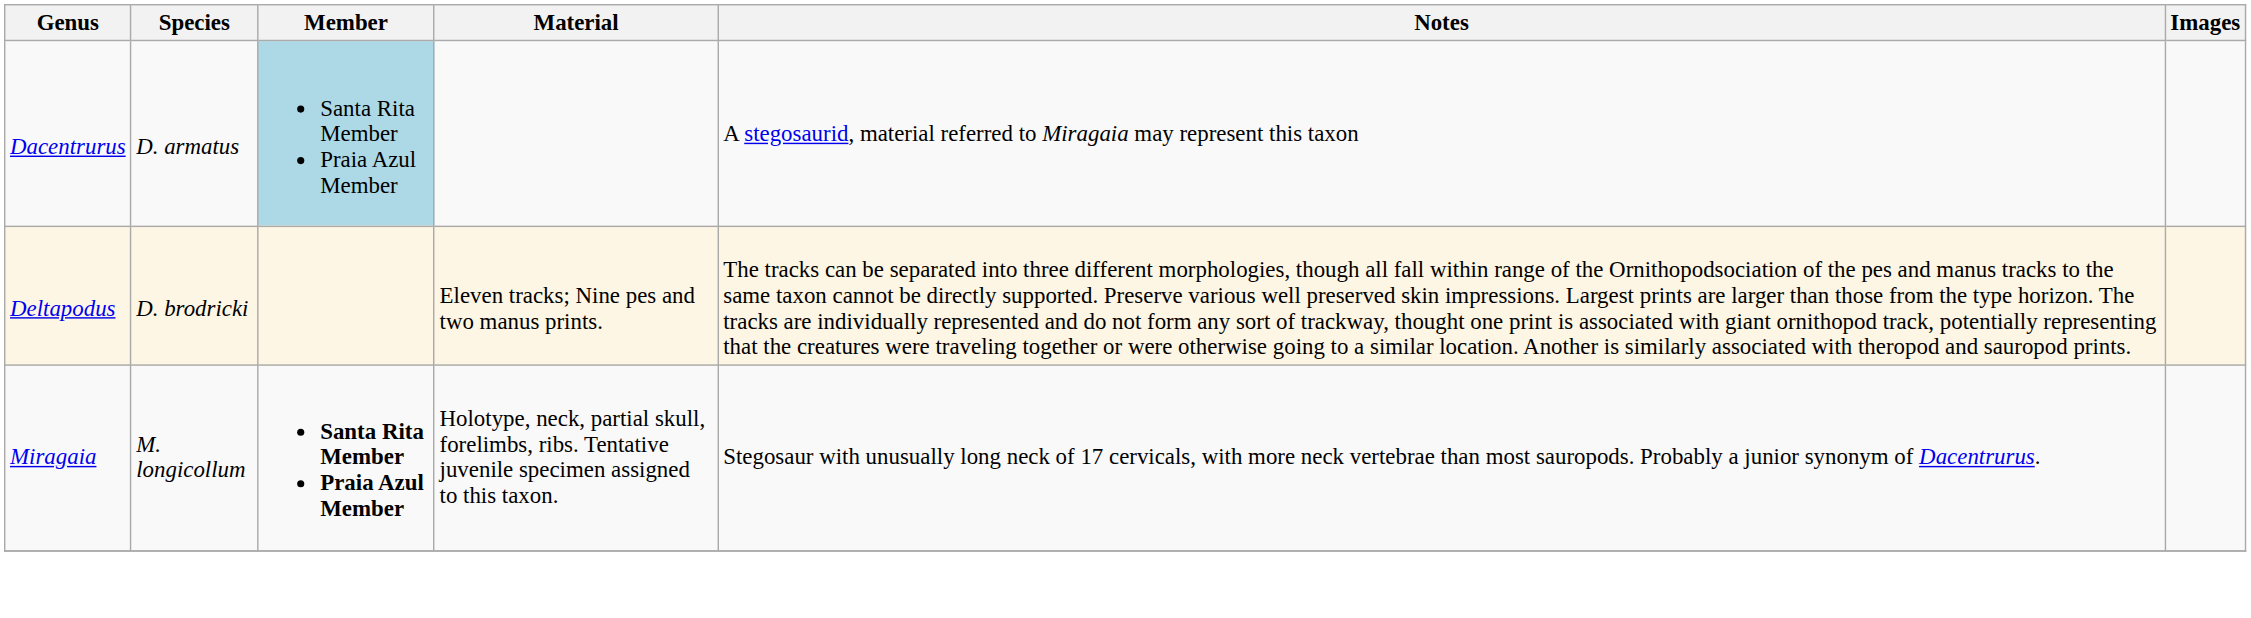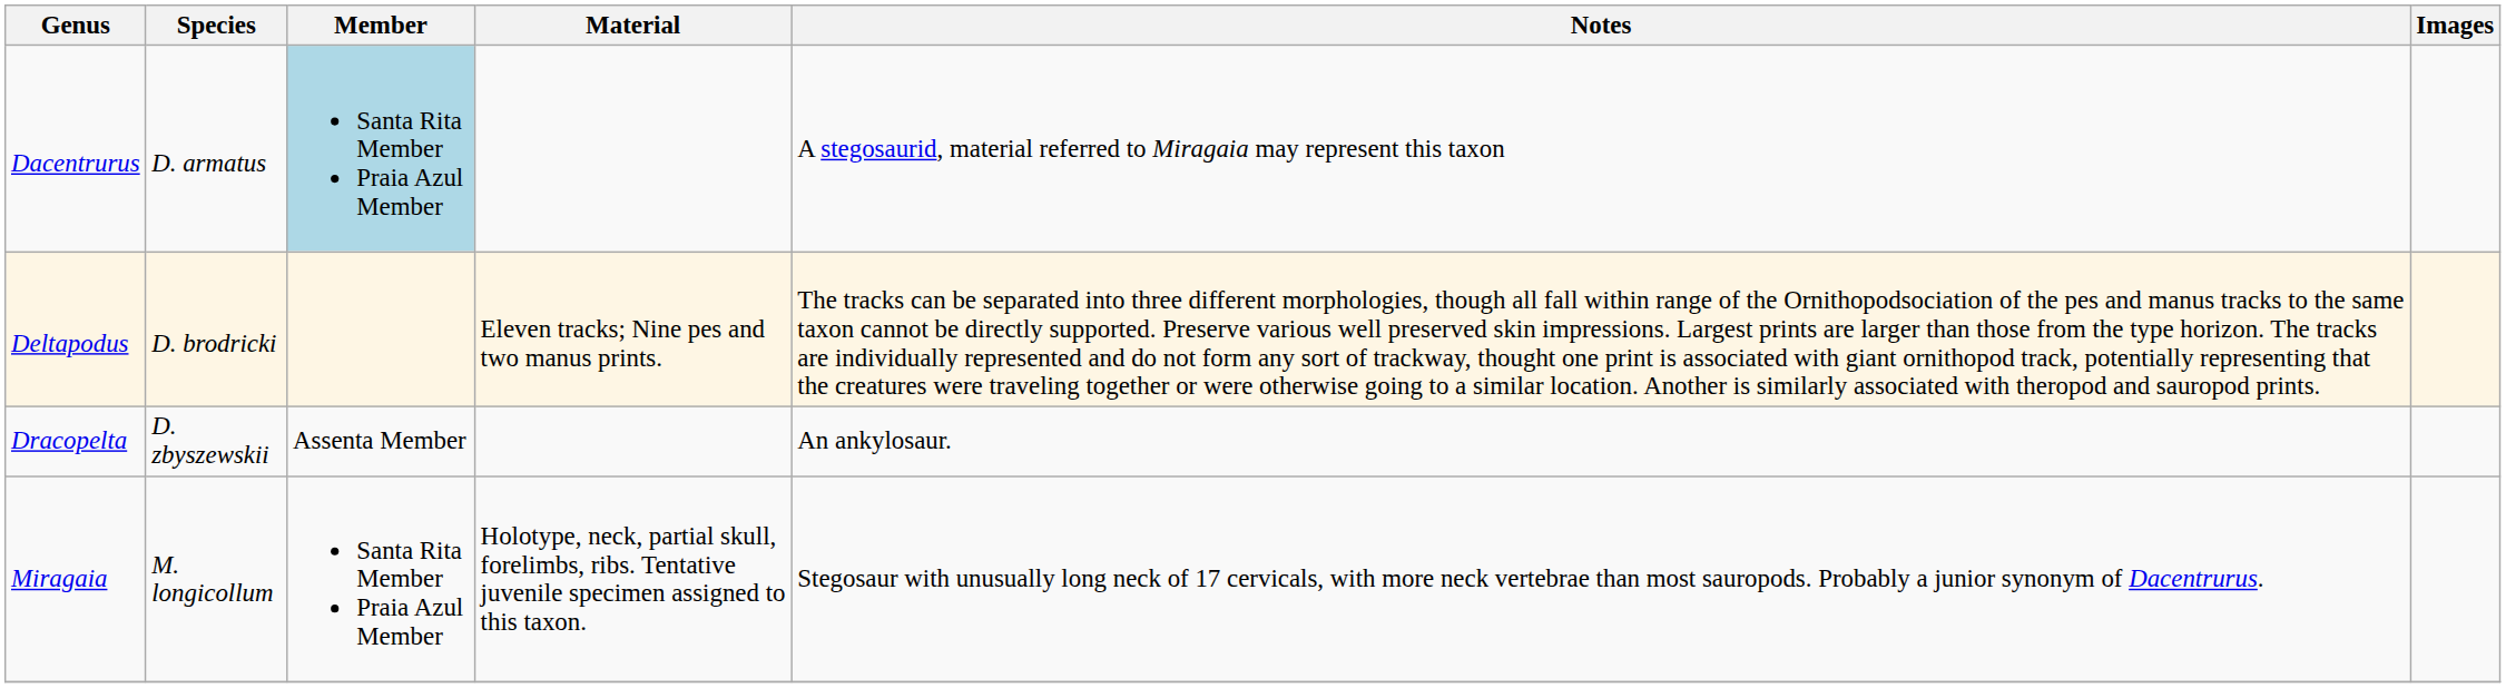+ row: Dracopelta | D. zbyszewskii | Assenta Member | An ankylosaur.
Miragaia | Member: bold -> normal
